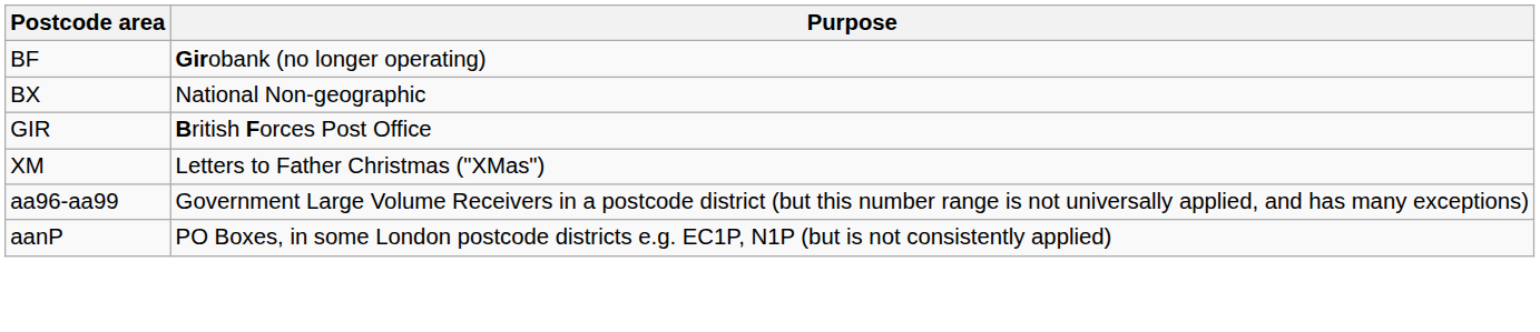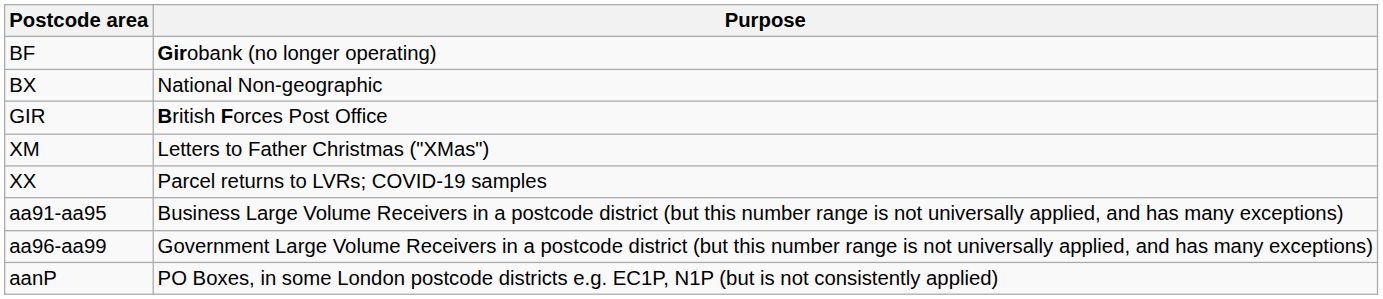+ row: XX | Parcel returns to LVRs; COVID-19 samples
+ row: aa91-aa95 | Business Large Volume Receivers in a postcode district (but this number range is not universally applied, and has many exceptions)
